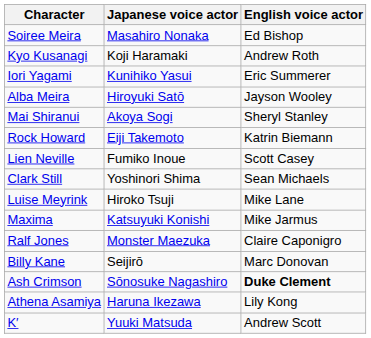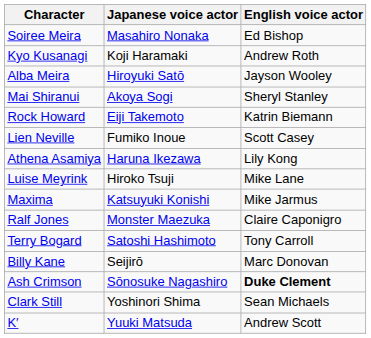- row: Iori Yagami | Kunihiko Yasui | Eric Summerer
rows swapped: Athena Asamiya <-> Clark Still
+ row: Terry Bogard | Satoshi Hashimoto | Tony Carroll
